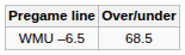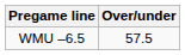WMU –6.5 | Over/under: 68.5 -> 57.5
